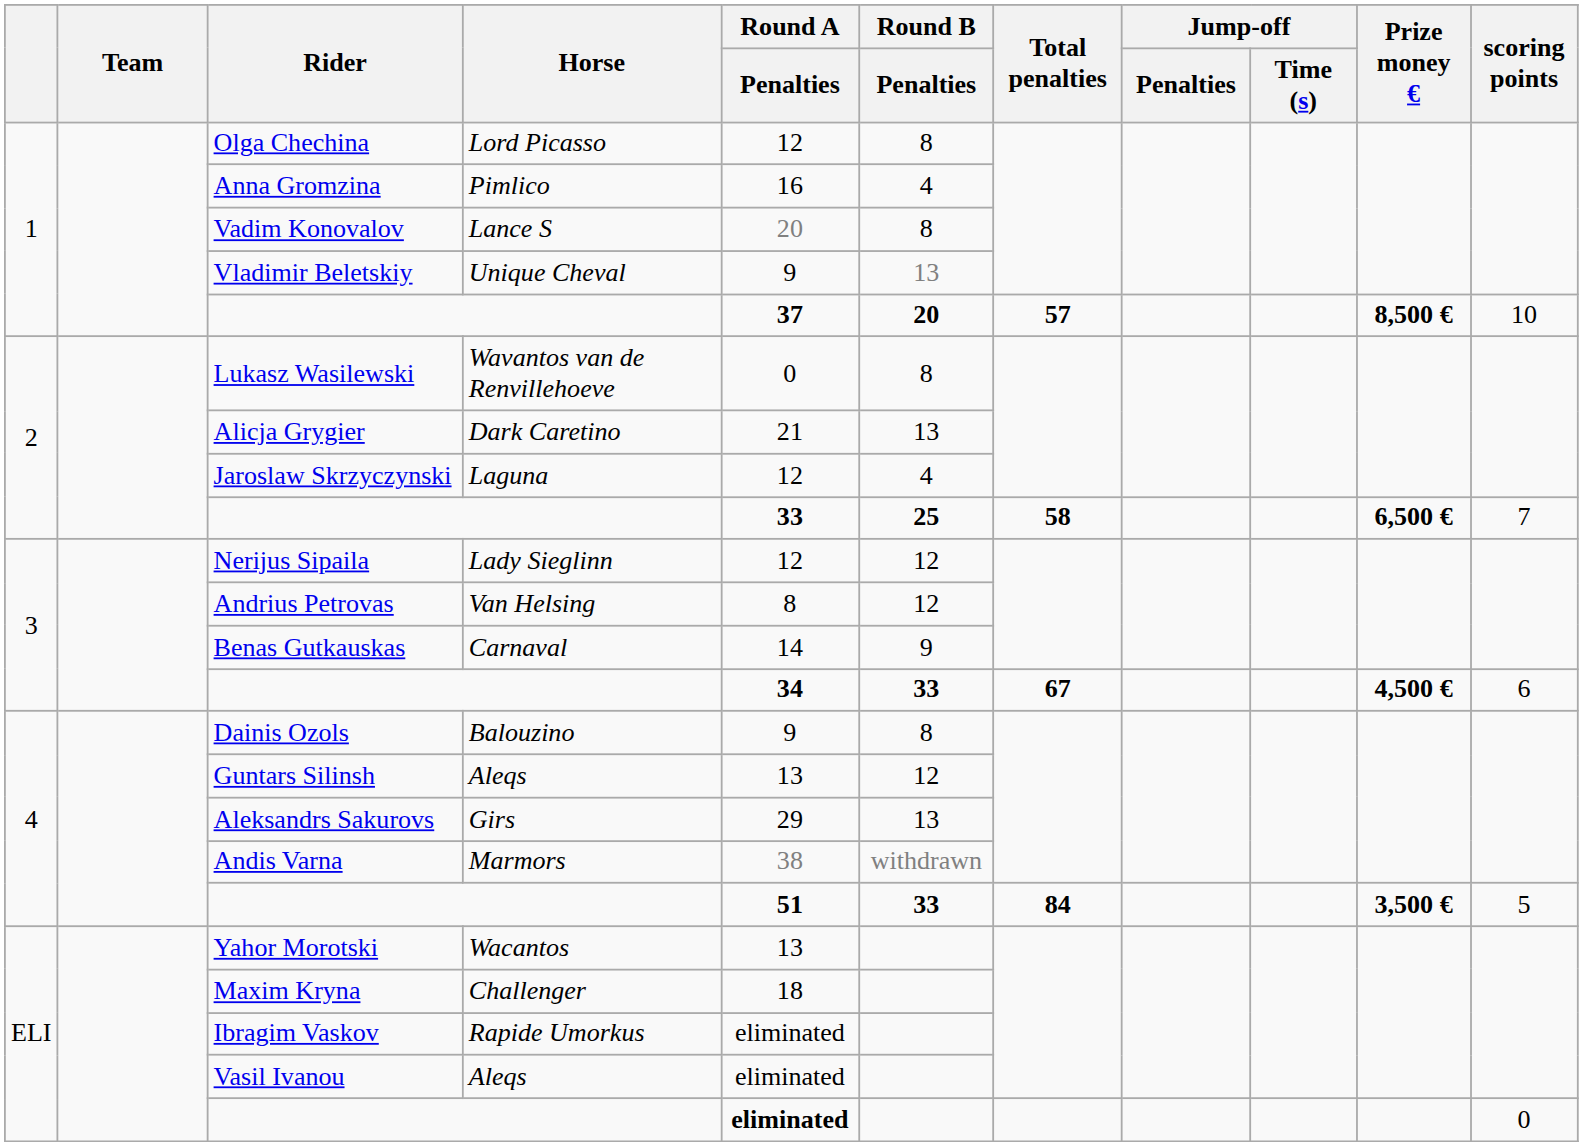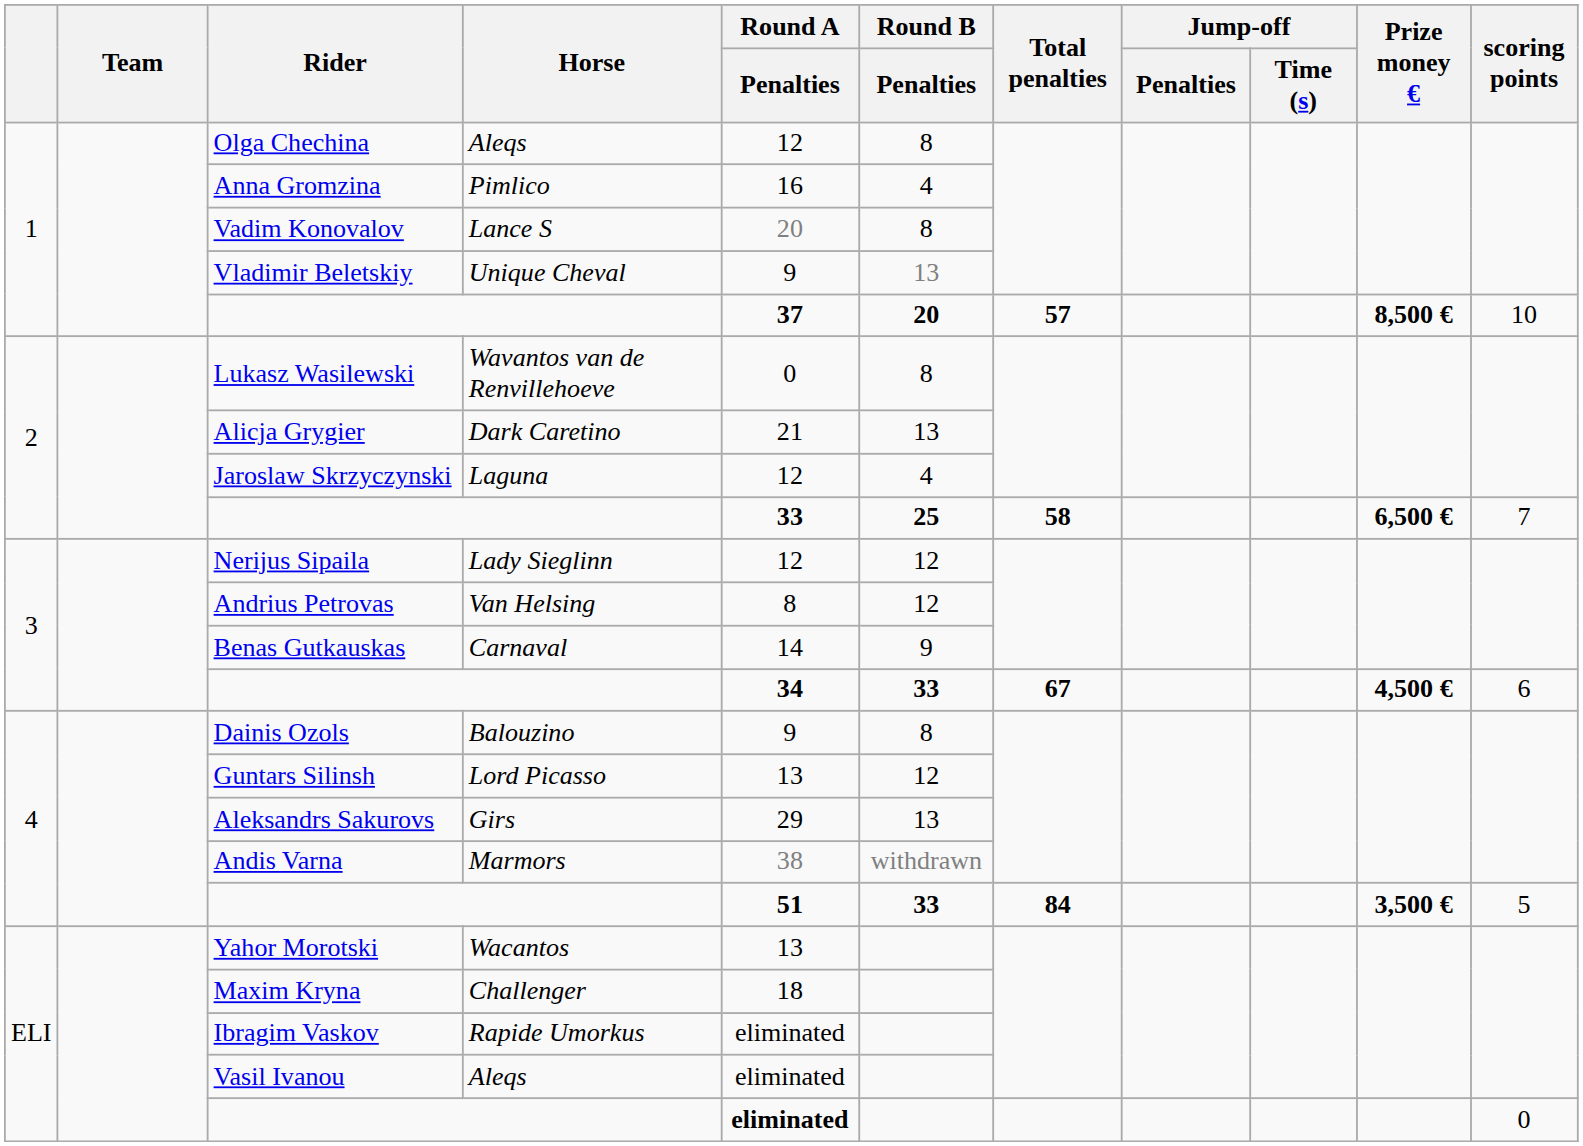Olga Chechina | Horse: Lord Picasso -> Aleqs
Guntars Silinsh | Horse: Aleqs -> Lord Picasso
